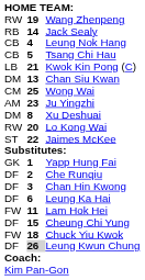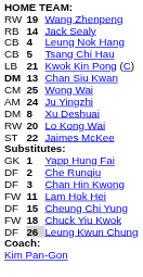Chan Siu Kwan | column 1: normal -> bold
Ju Yingzhi | column 2: 23 -> 24
- row: DF | 6 | Leung Ka Hai
